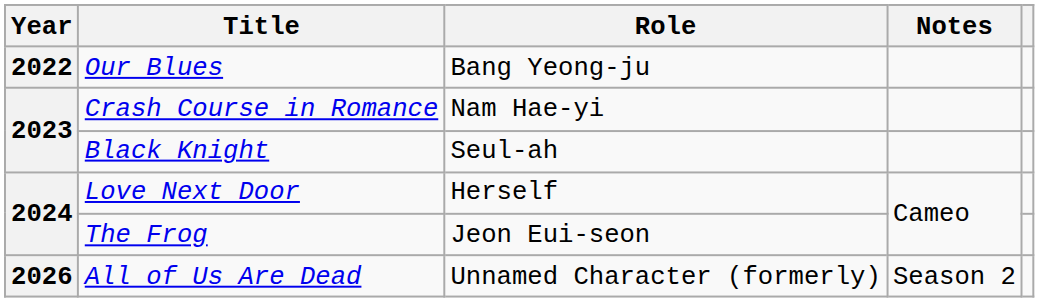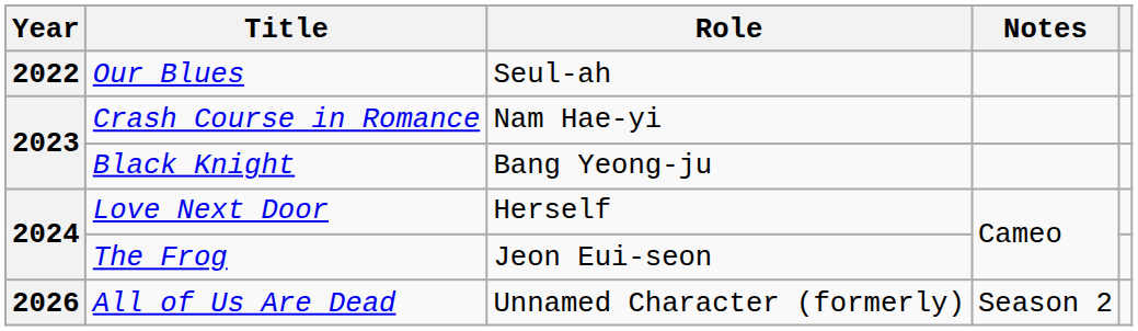Our Blues | Role: Bang Yeong-ju -> Seul-ah
Black Knight | Role: Seul-ah -> Bang Yeong-ju
